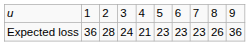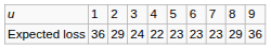Expected loss | column 3: 28 -> 29
Expected loss | column 5: 21 -> 22
Expected loss | column 9: 26 -> 29
